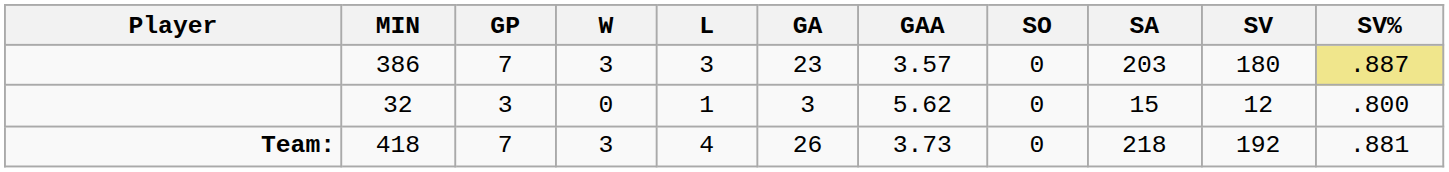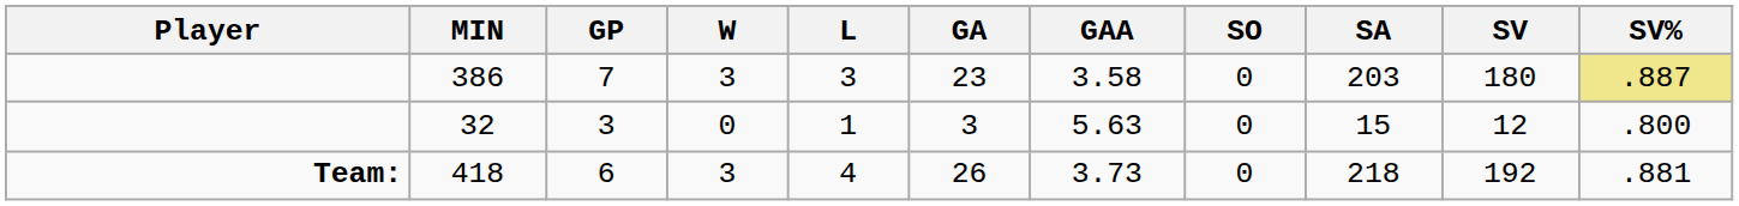386 | GAA: 3.57 -> 3.58
32 | GAA: 5.62 -> 5.63
418 | GP: 7 -> 6
